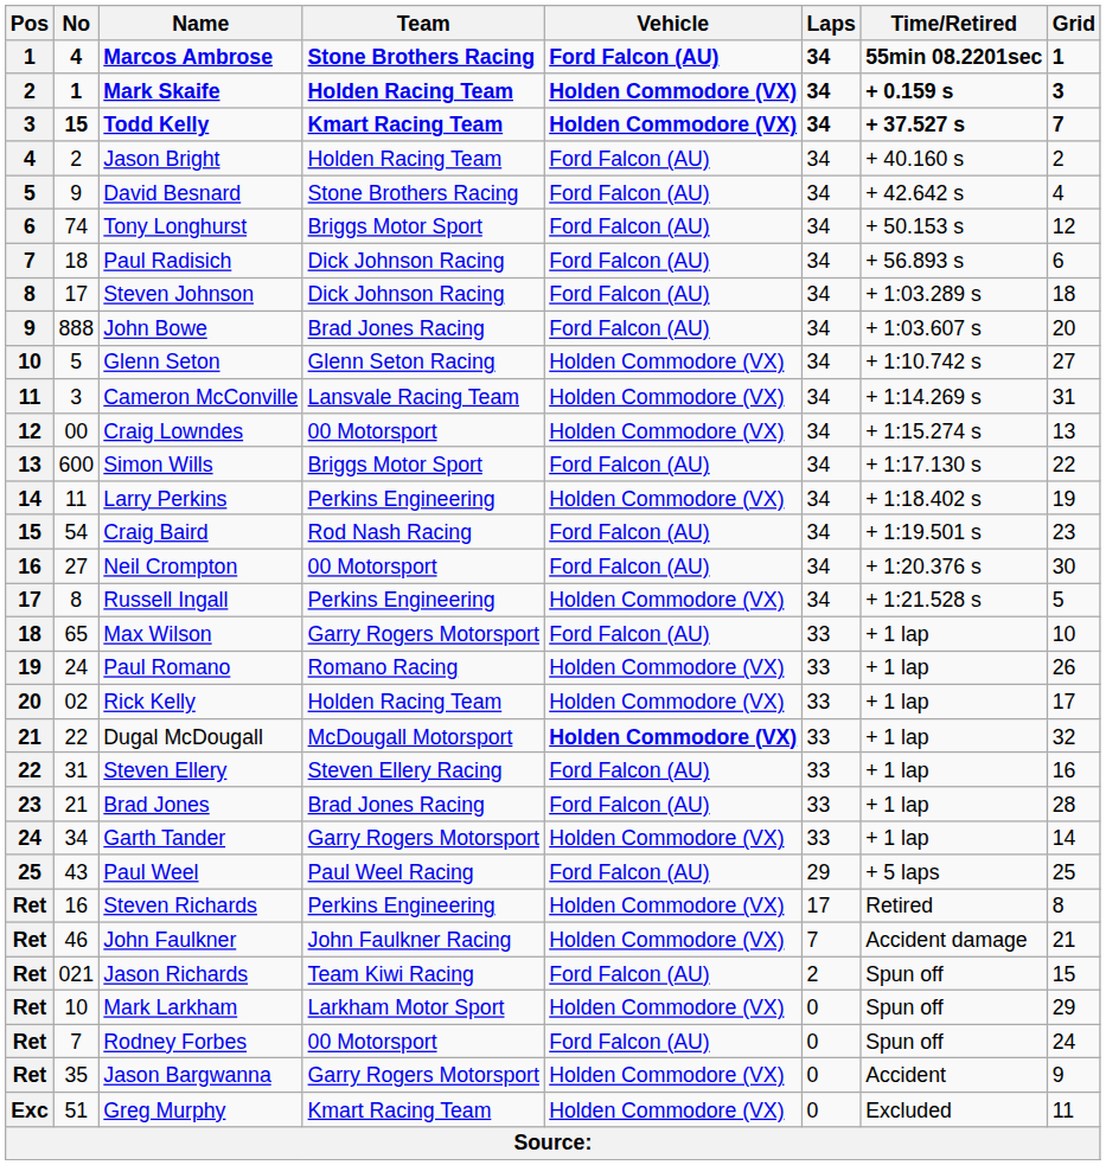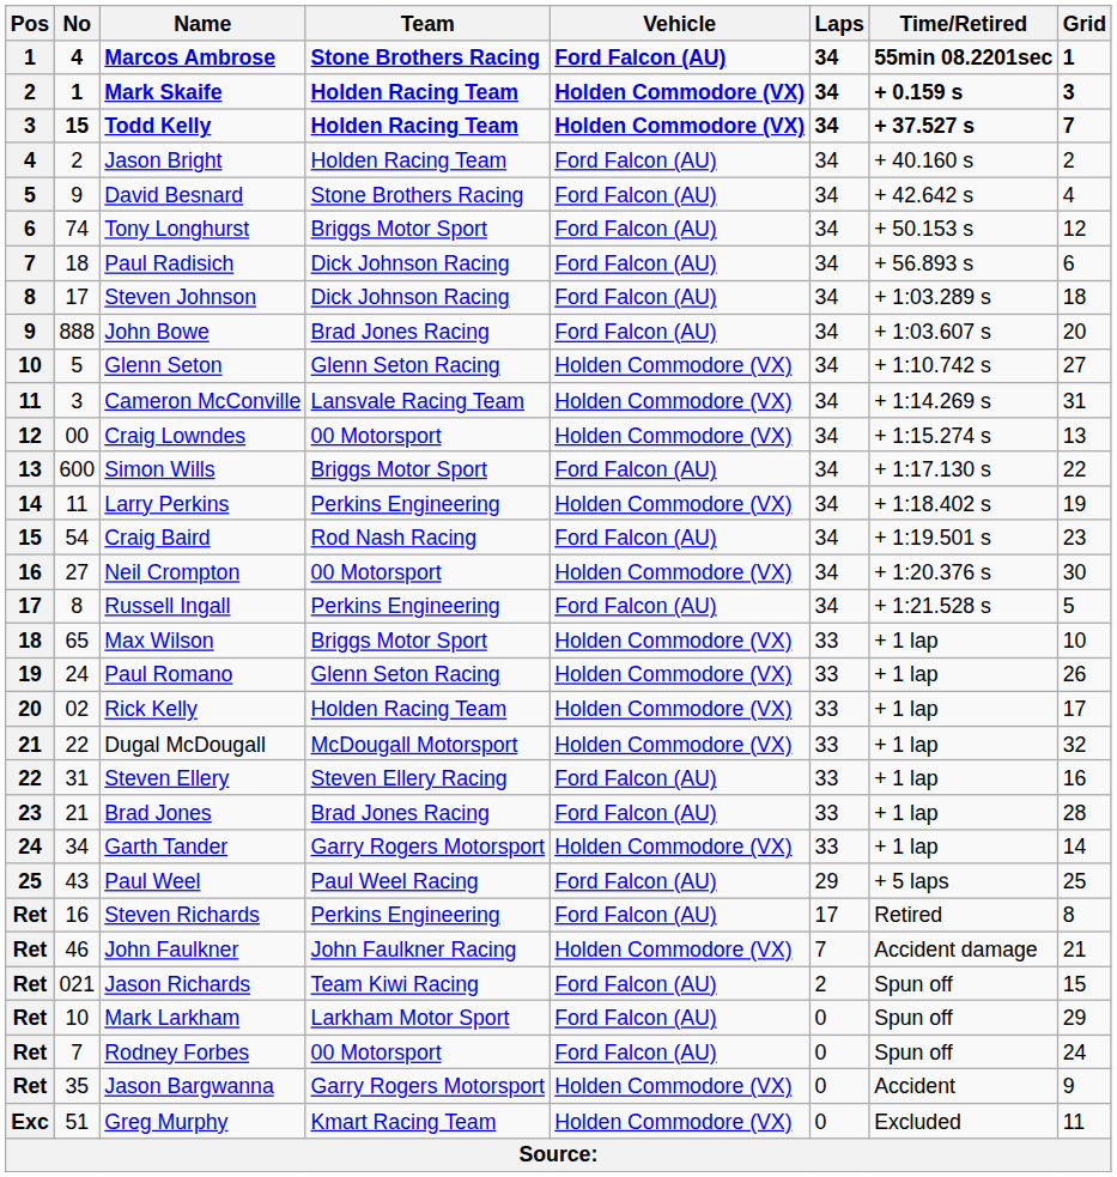Todd Kelly | Team: Kmart Racing Team -> Holden Racing Team
Neil Crompton | Vehicle: Ford Falcon (AU) -> Holden Commodore (VX)
Russell Ingall | Vehicle: Holden Commodore (VX) -> Ford Falcon (AU)
Max Wilson | Team: Garry Rogers Motorsport -> Briggs Motor Sport
Max Wilson | Vehicle: Ford Falcon (AU) -> Holden Commodore (VX)
Paul Romano | Team: Romano Racing -> Glenn Seton Racing
Dugal McDougall | Vehicle: bold -> normal
Steven Richards | Vehicle: Holden Commodore (VX) -> Ford Falcon (AU)
Mark Larkham | Vehicle: Holden Commodore (VX) -> Ford Falcon (AU)
